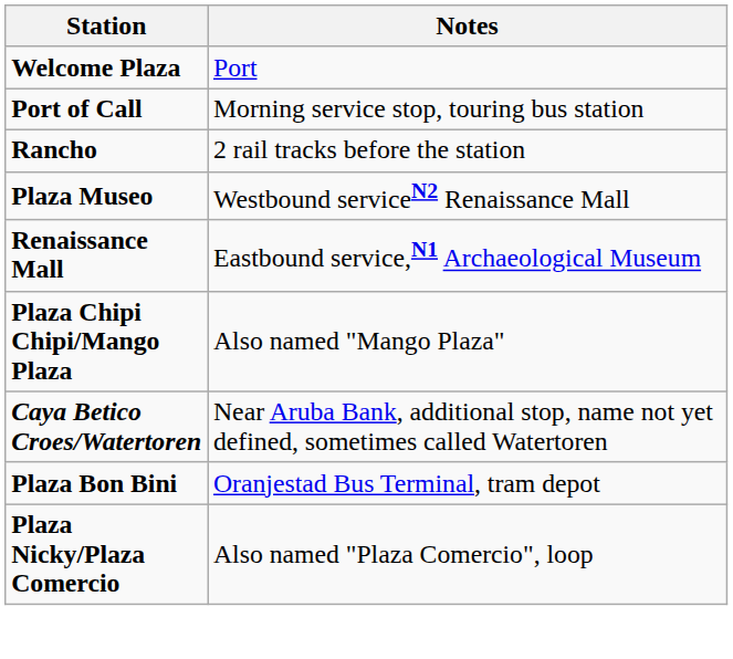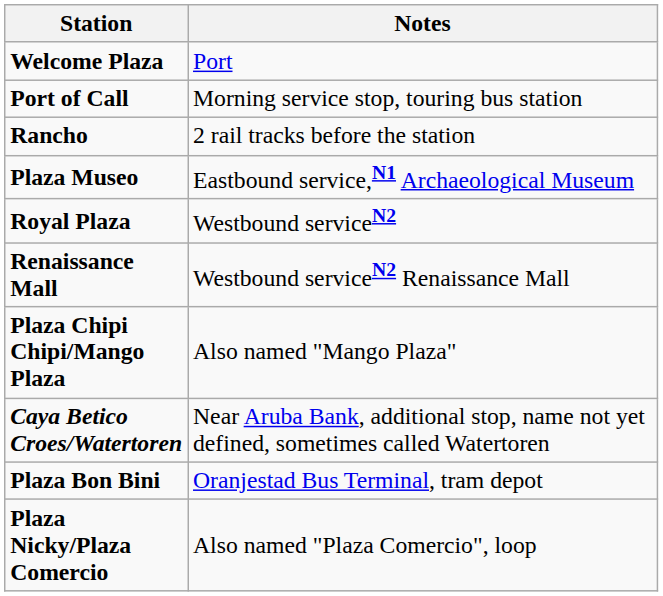Plaza Museo | Notes: Westbound serviceN2 Renaissance Mall -> Eastbound service,N1 Archaeological Museum
+ row: Royal Plaza | Westbound serviceN2
Renaissance Mall | Notes: Eastbound service,N1 Archaeological Museum -> Westbound serviceN2 Renaissance Mall
